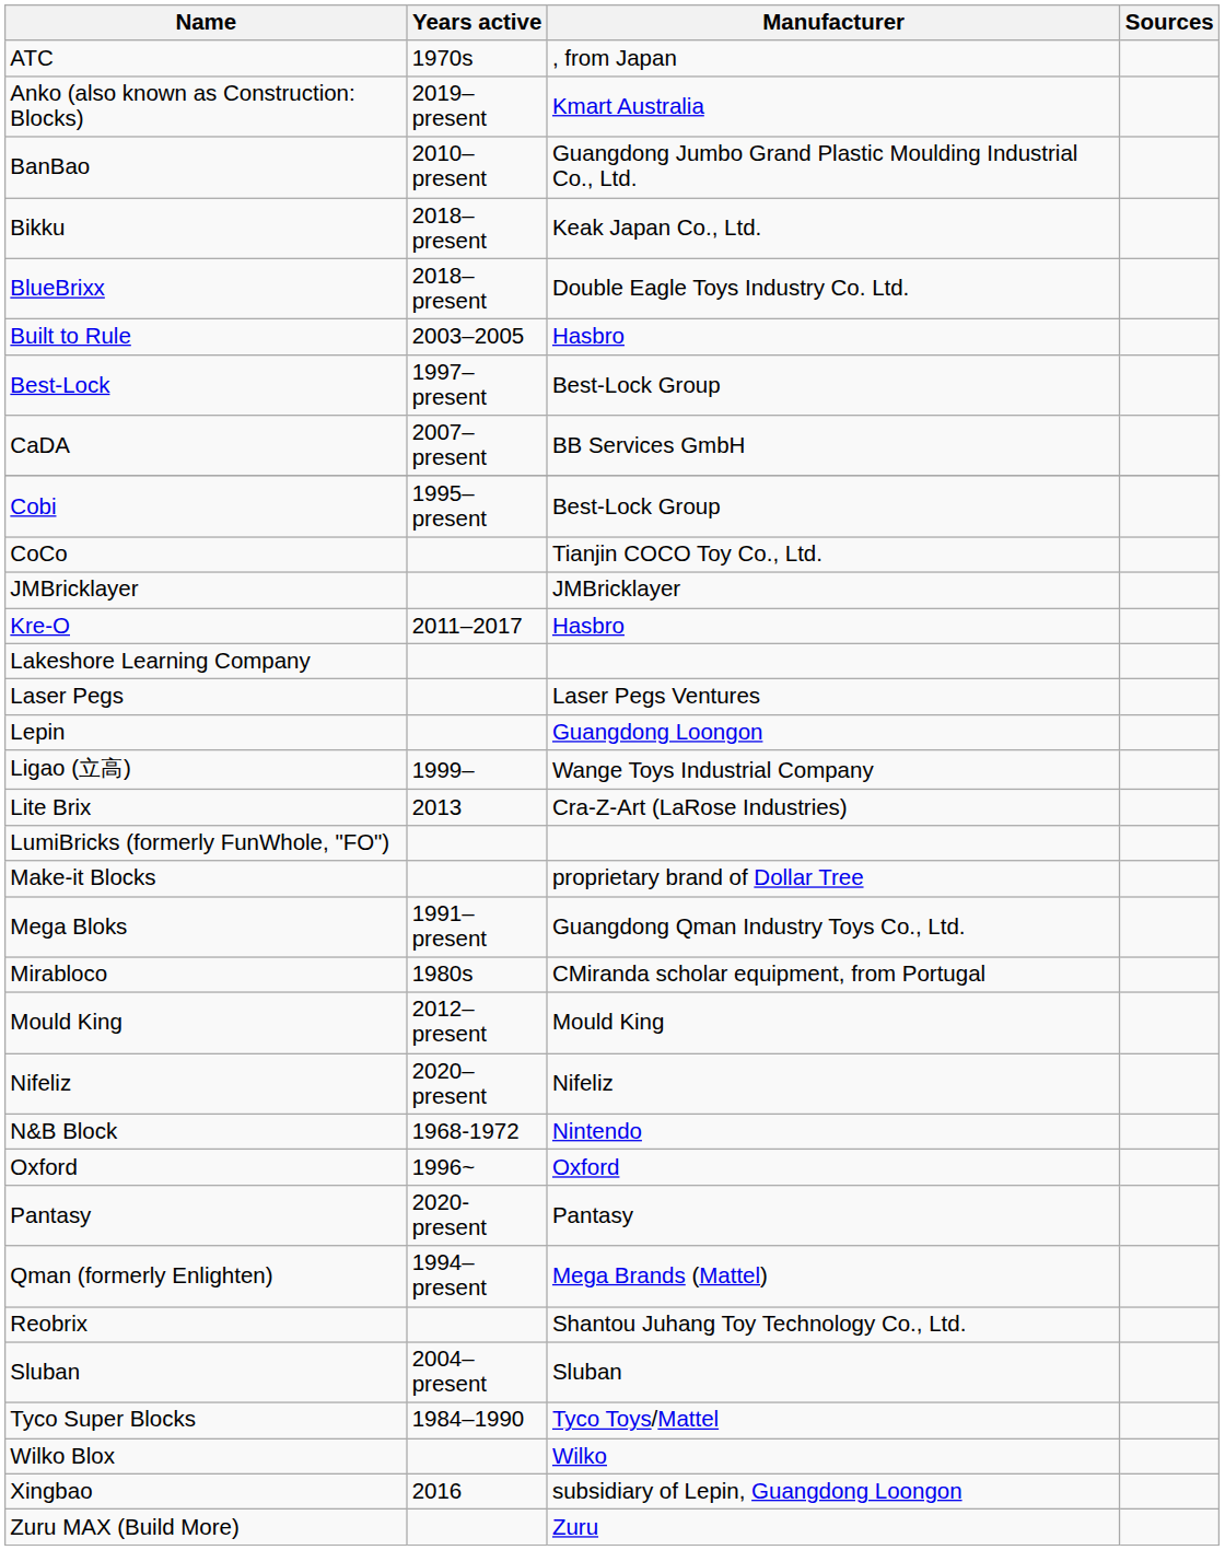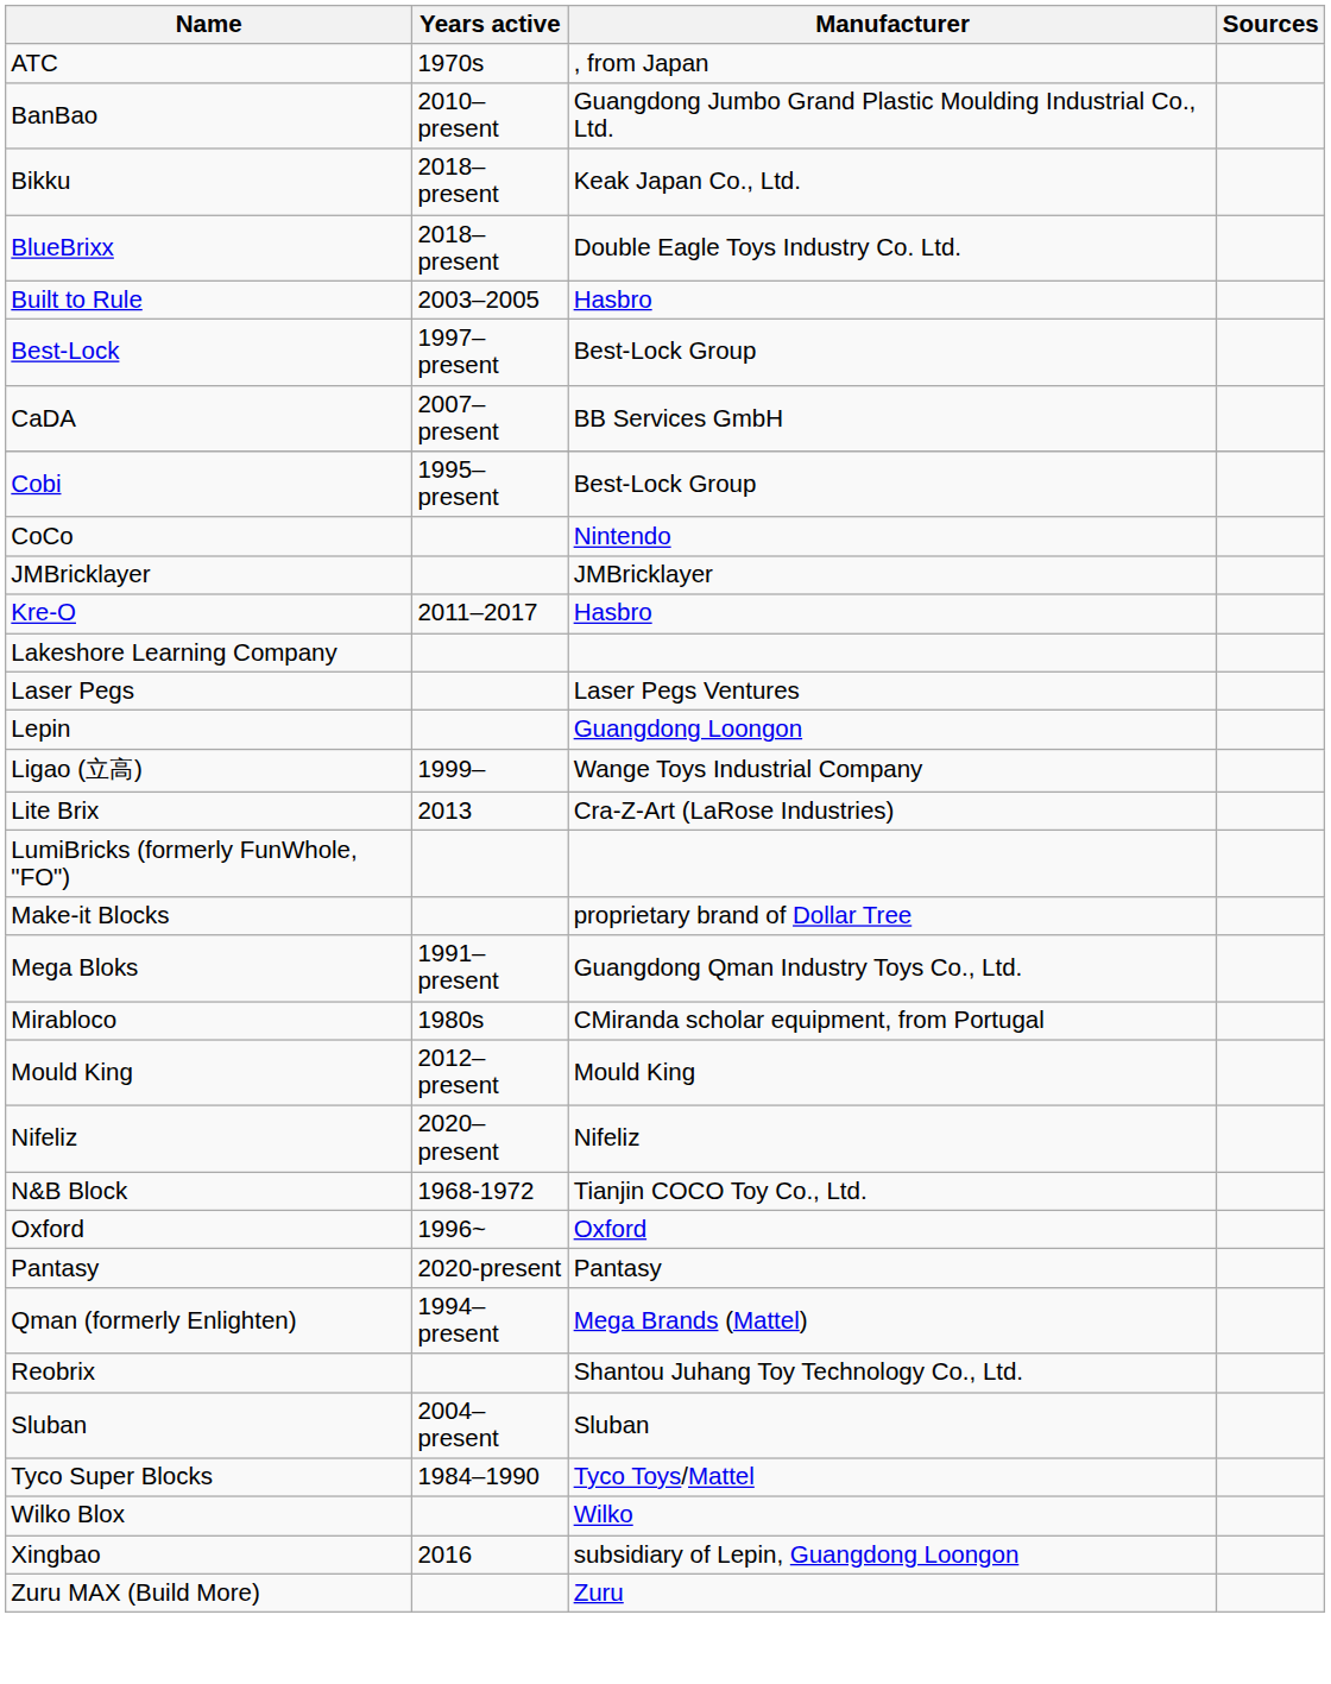- row: Anko (also known as Construction: Blocks) | 2019–present | Kmart Australia
CoCo | Manufacturer: Tianjin COCO Toy Co., Ltd. -> Nintendo
N&B Block | Manufacturer: Nintendo -> Tianjin COCO Toy Co., Ltd.
